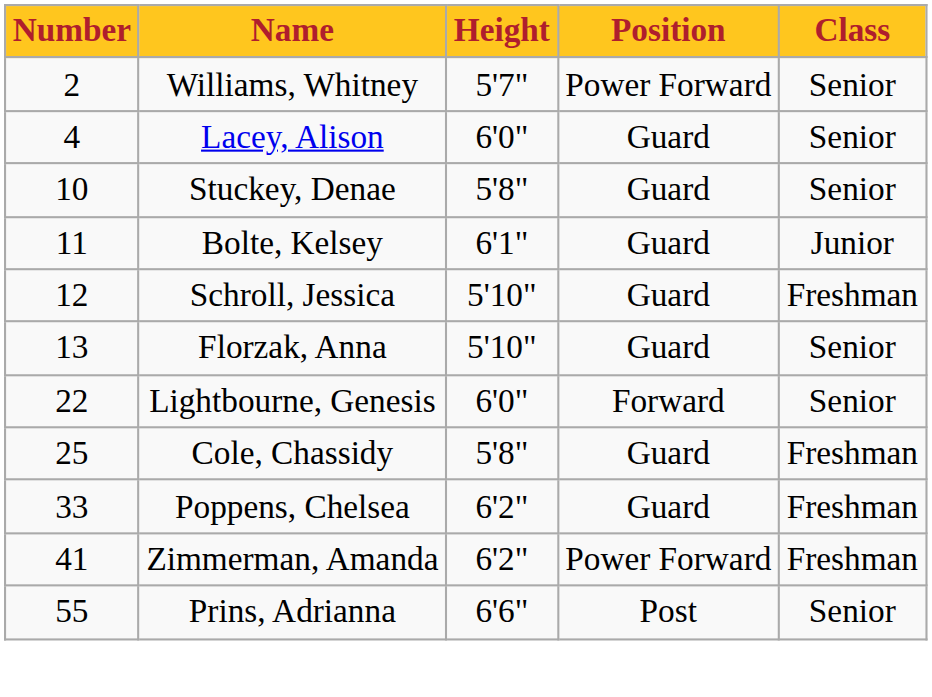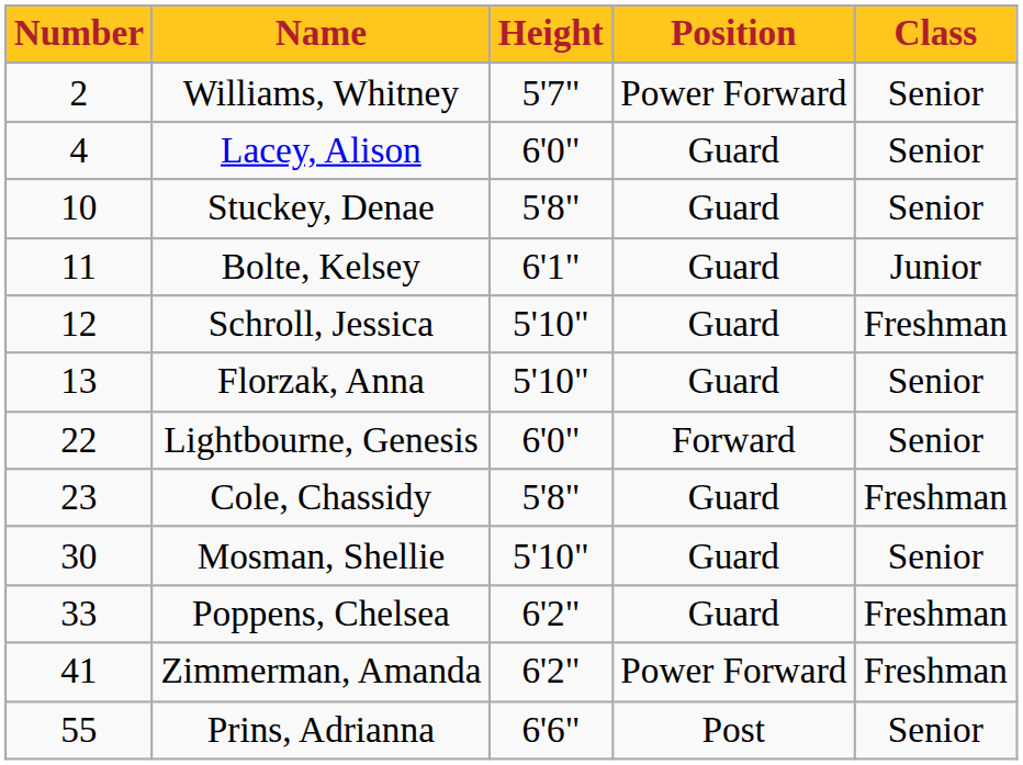Cole, Chassidy | Number: 25 -> 23
+ row: 30 | Mosman, Shellie | 5'10" | Guard | Senior
